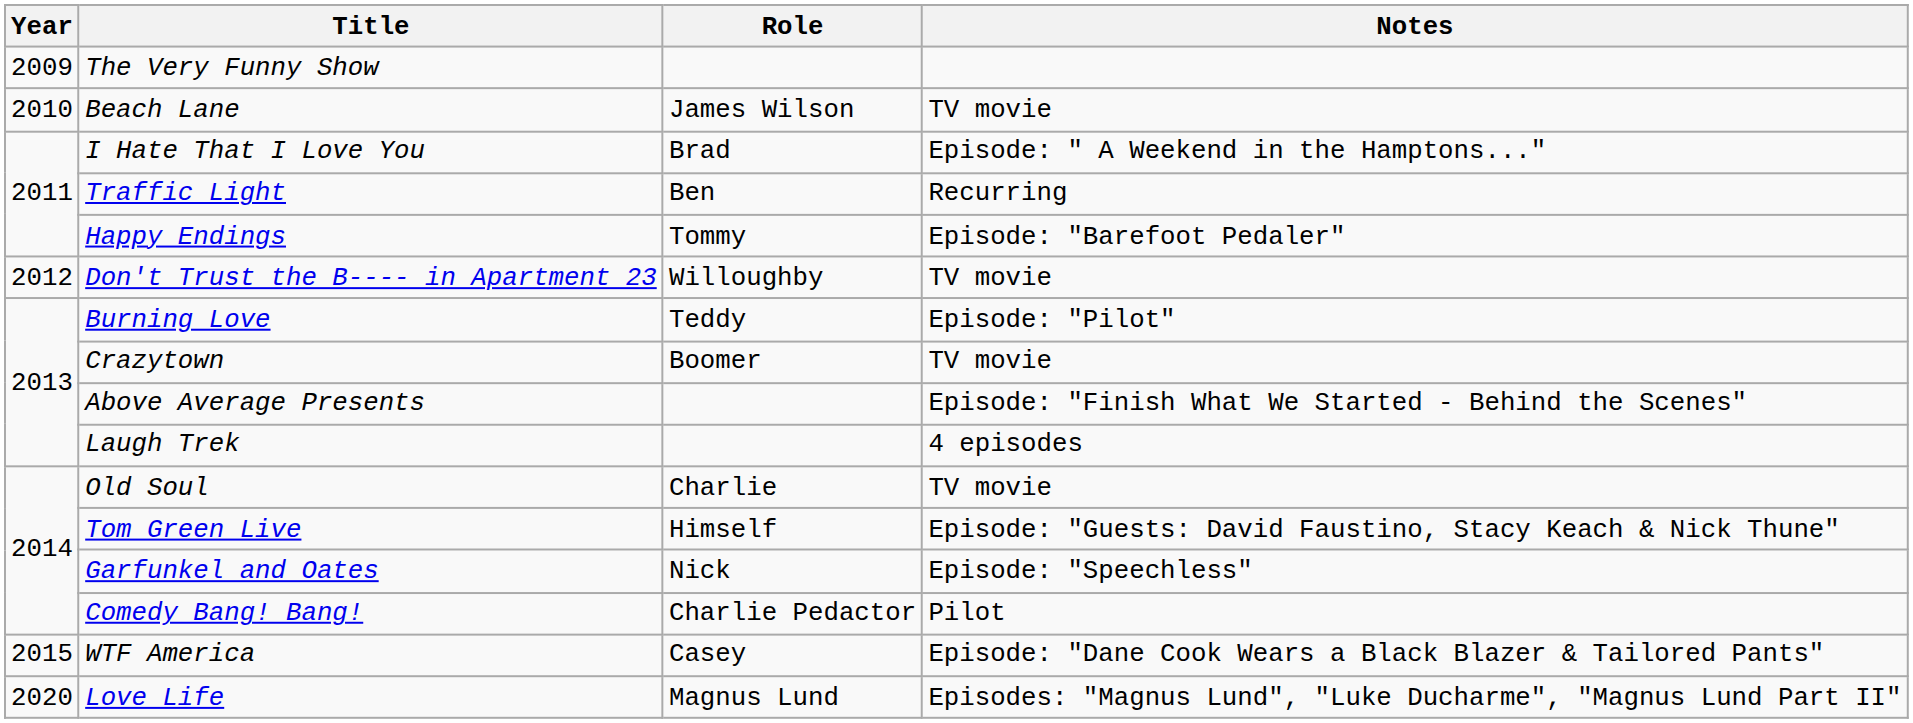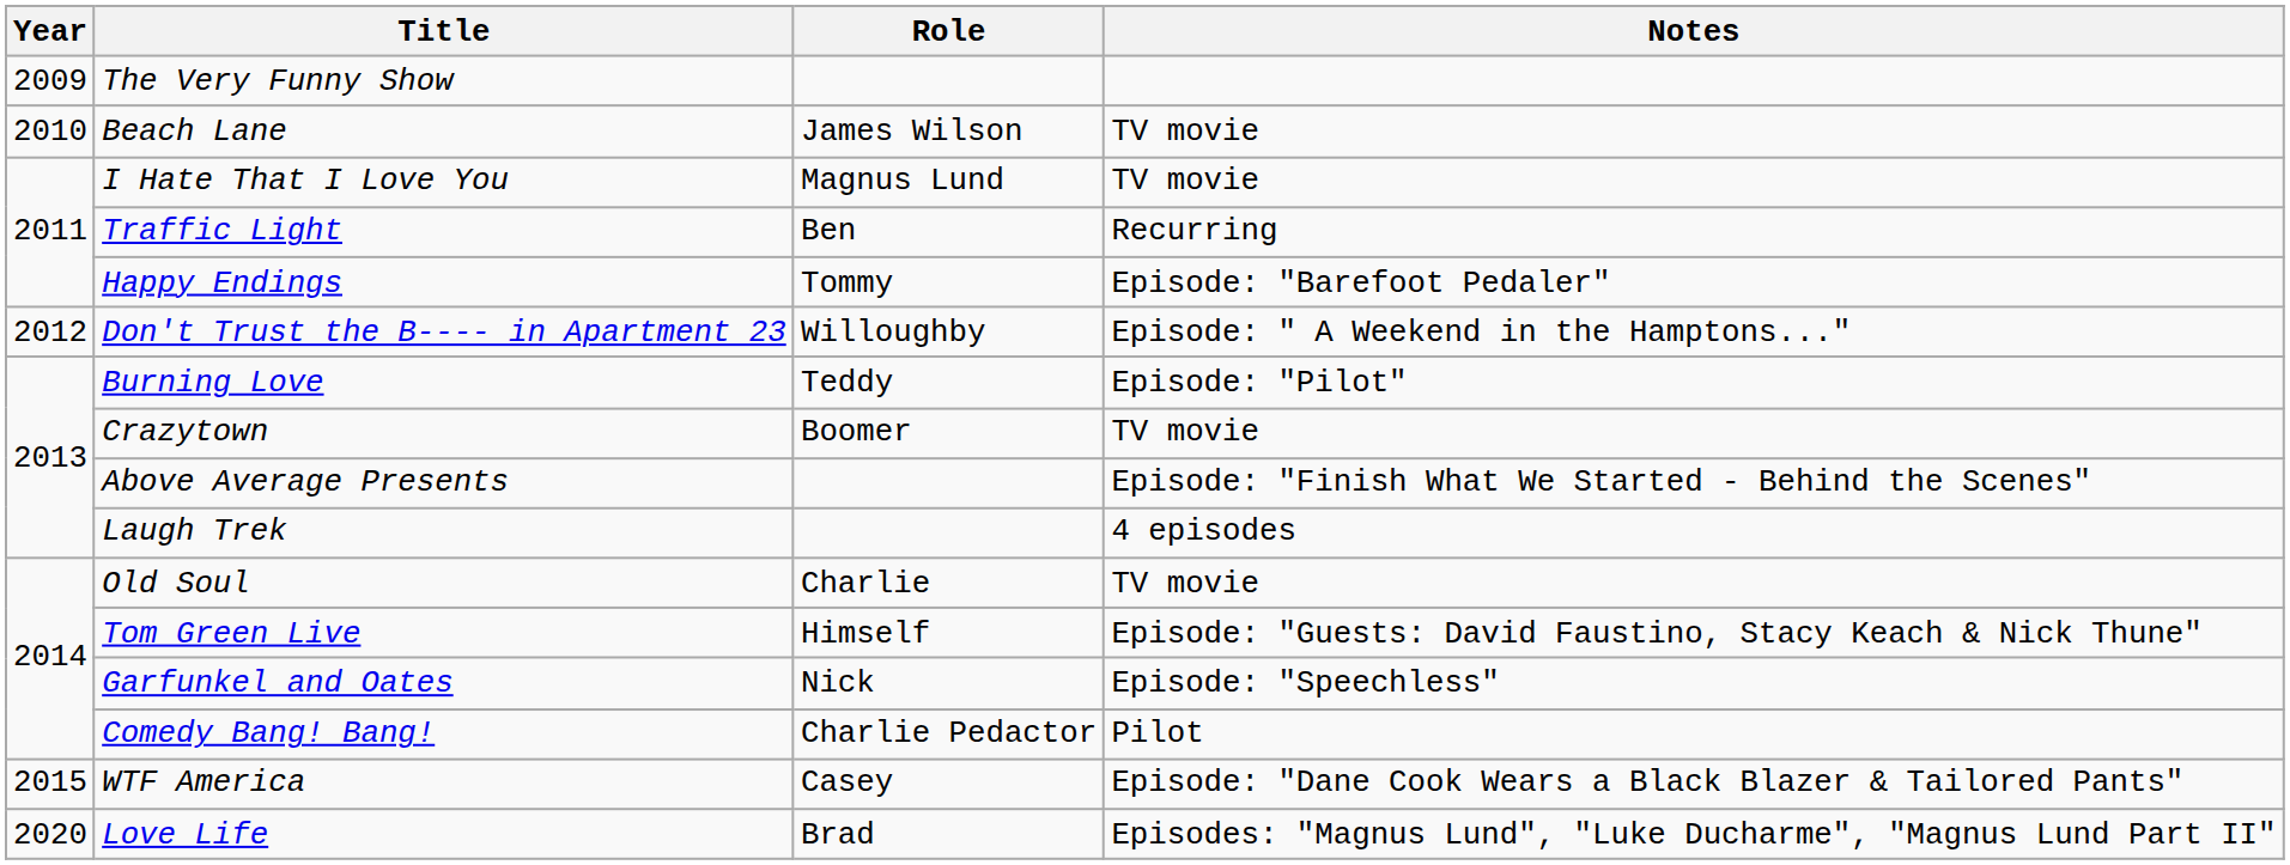I Hate That I Love You | Role: Brad -> Magnus Lund
I Hate That I Love You | Notes: Episode: " A Weekend in the Hamptons..." -> TV movie
Don't Trust the B---- in Apartment 23 | Notes: TV movie -> Episode: " A Weekend in the Hamptons..."
Love Life | Role: Magnus Lund -> Brad
